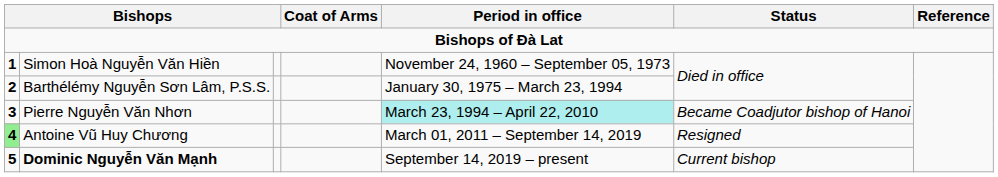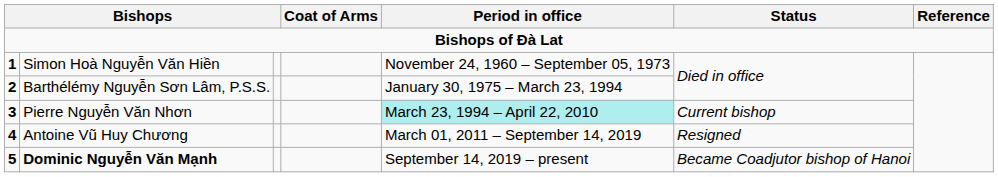Pierre Nguyễn Văn Nhơn | Status: Became Coadjutor bishop of Hanoi -> Current bishop
Antoine Vũ Huy Chương | column 1: lightgreen background -> no background
Dominic Nguyễn Văn Mạnh | Status: Current bishop -> Became Coadjutor bishop of Hanoi
